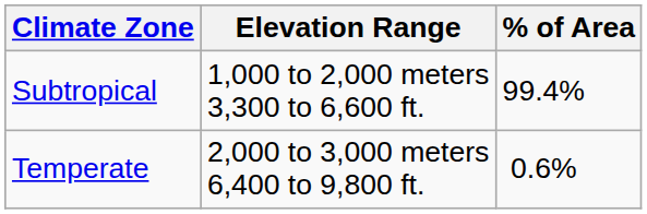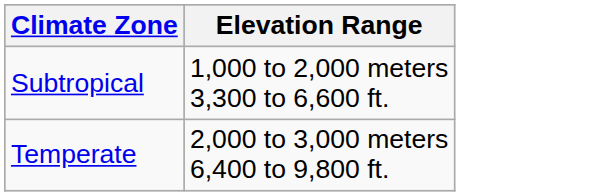- column: % of Area | 99.4% | 0.6%
